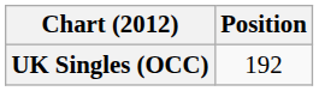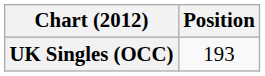UK Singles (OCC) | Position: 192 -> 193
